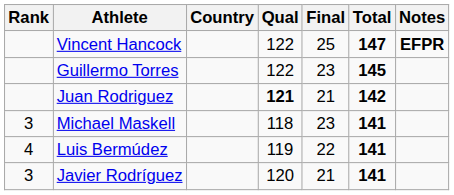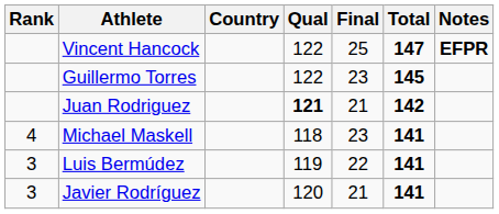Michael Maskell | Rank: 3 -> 4
Luis Bermúdez | Rank: 4 -> 3
